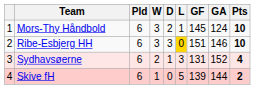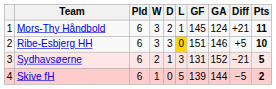+ column: Diff | +21 | +5 | −21 | −5
Mors-Thy Håndbold | Pts: 10 -> 11
Sydhavsøerne | Pts: 4 -> 5
